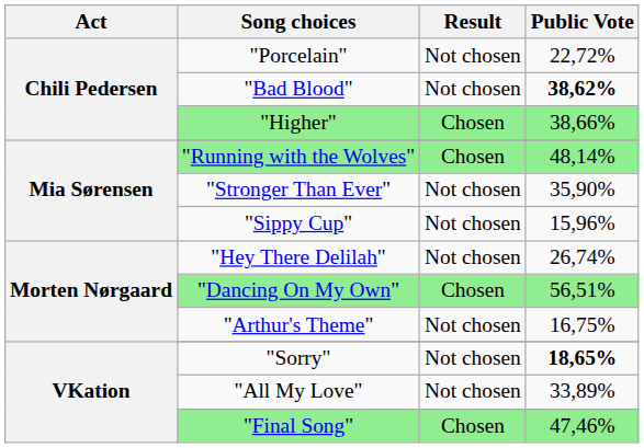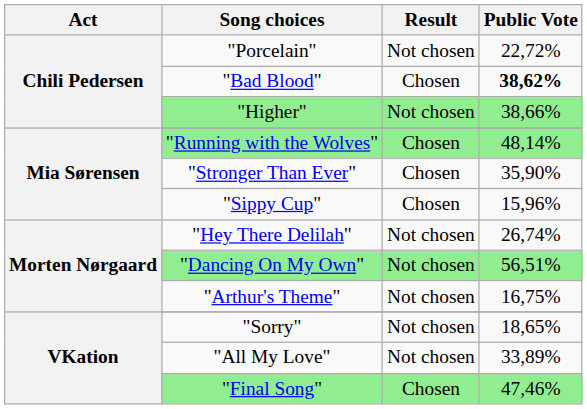"Bad Blood" | Result: Not chosen -> Chosen
"Higher" | Result: Chosen -> Not chosen
"Stronger Than Ever" | Result: Not chosen -> Chosen
"Sippy Cup" | Result: Not chosen -> Chosen
"Dancing On My Own" | Result: Chosen -> Not chosen
"Sorry" | Public Vote: bold -> normal
